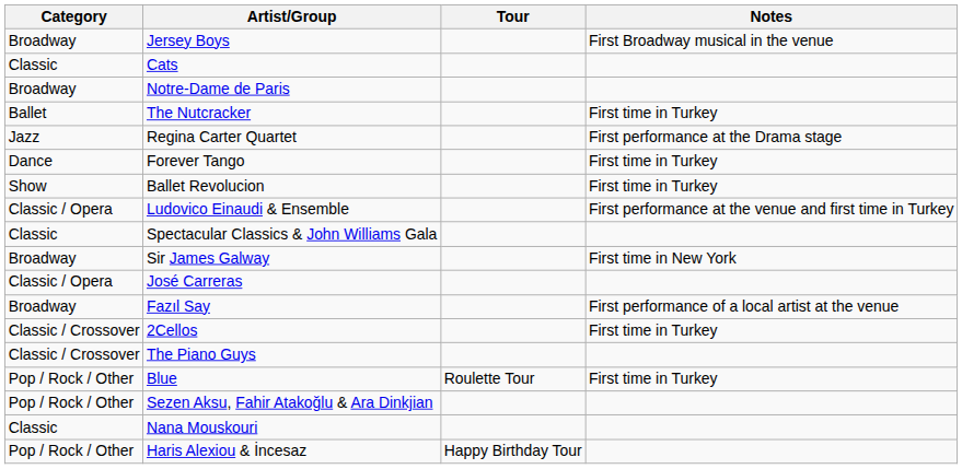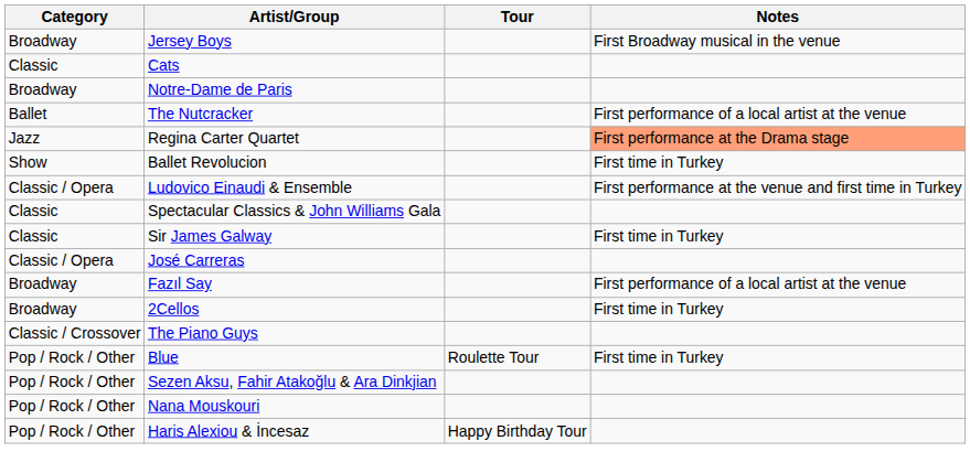The Nutcracker | Notes: First time in Turkey -> First performance of a local artist at the venue
Regina Carter Quartet | Notes: no background -> lightsalmon background
- row: Dance | Forever Tango | First time in Turkey
Sir James Galway | Category: Broadway -> Classic
Sir James Galway | Notes: First time in New York -> First time in Turkey
2Cellos | Category: Classic / Crossover -> Broadway
Nana Mouskouri | Category: Classic -> Pop / Rock / Other
